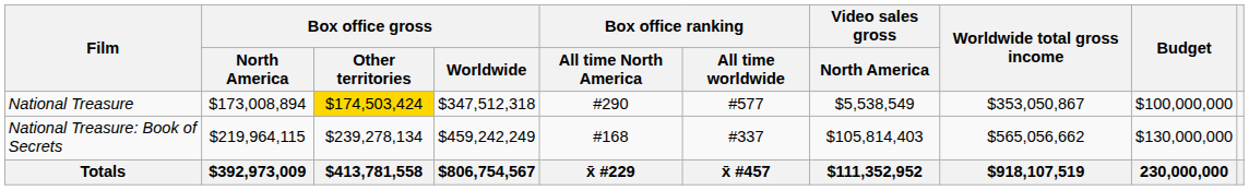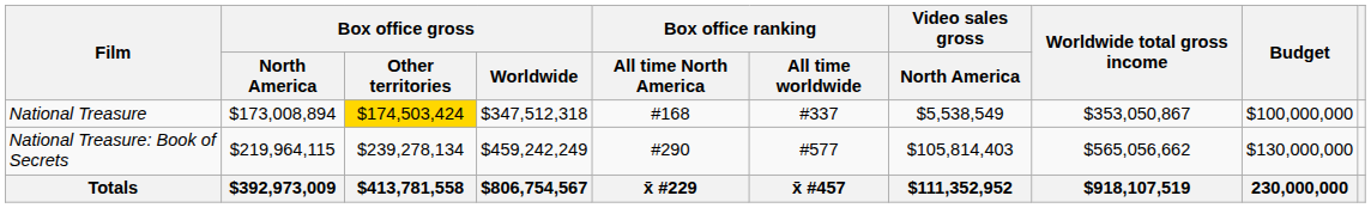National Treasure | Box office ranking / All time North America: #290 -> #168
National Treasure | Box office ranking / All time worldwide: #577 -> #337
National Treasure: Book of Secrets | Box office ranking / All time North America: #168 -> #290
National Treasure: Book of Secrets | Box office ranking / All time worldwide: #337 -> #577
